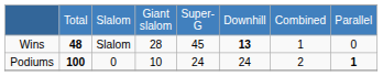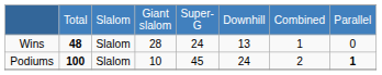Wins | column 5: 45 -> 24
Wins | column 6: bold -> normal
Podiums | column 3: 0 -> Slalom
Podiums | column 5: 24 -> 45
